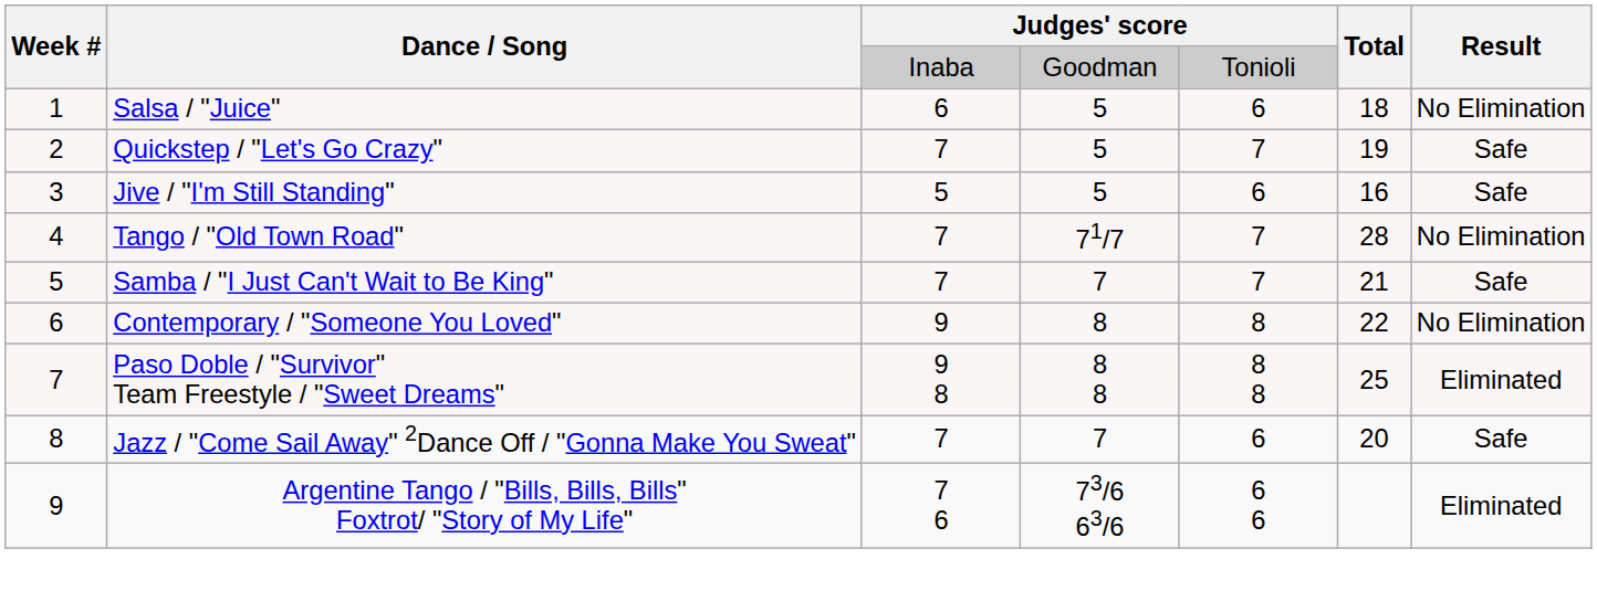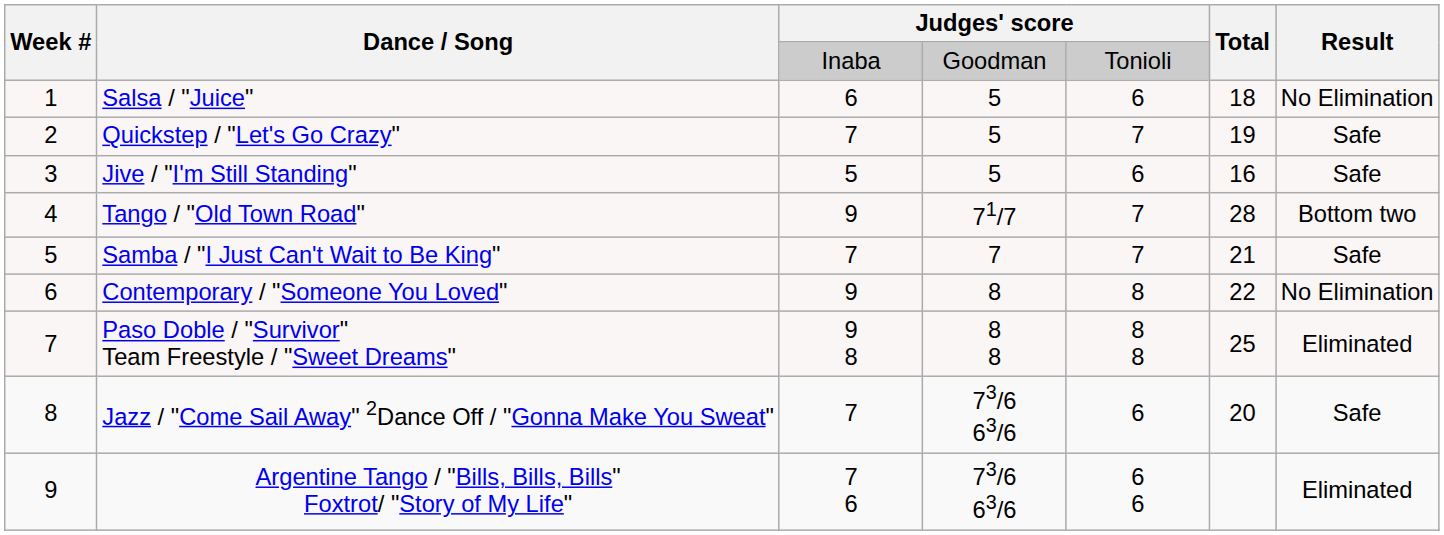Tango / "Old Town Road" | column 3: 7 -> 9
Tango / "Old Town Road" | Result: No Elimination -> Bottom two
Jazz / "Come Sail Away" 2Dance Off / "Gonna Make You Sweat" | column 4: 7 -> 73/6 63/6
